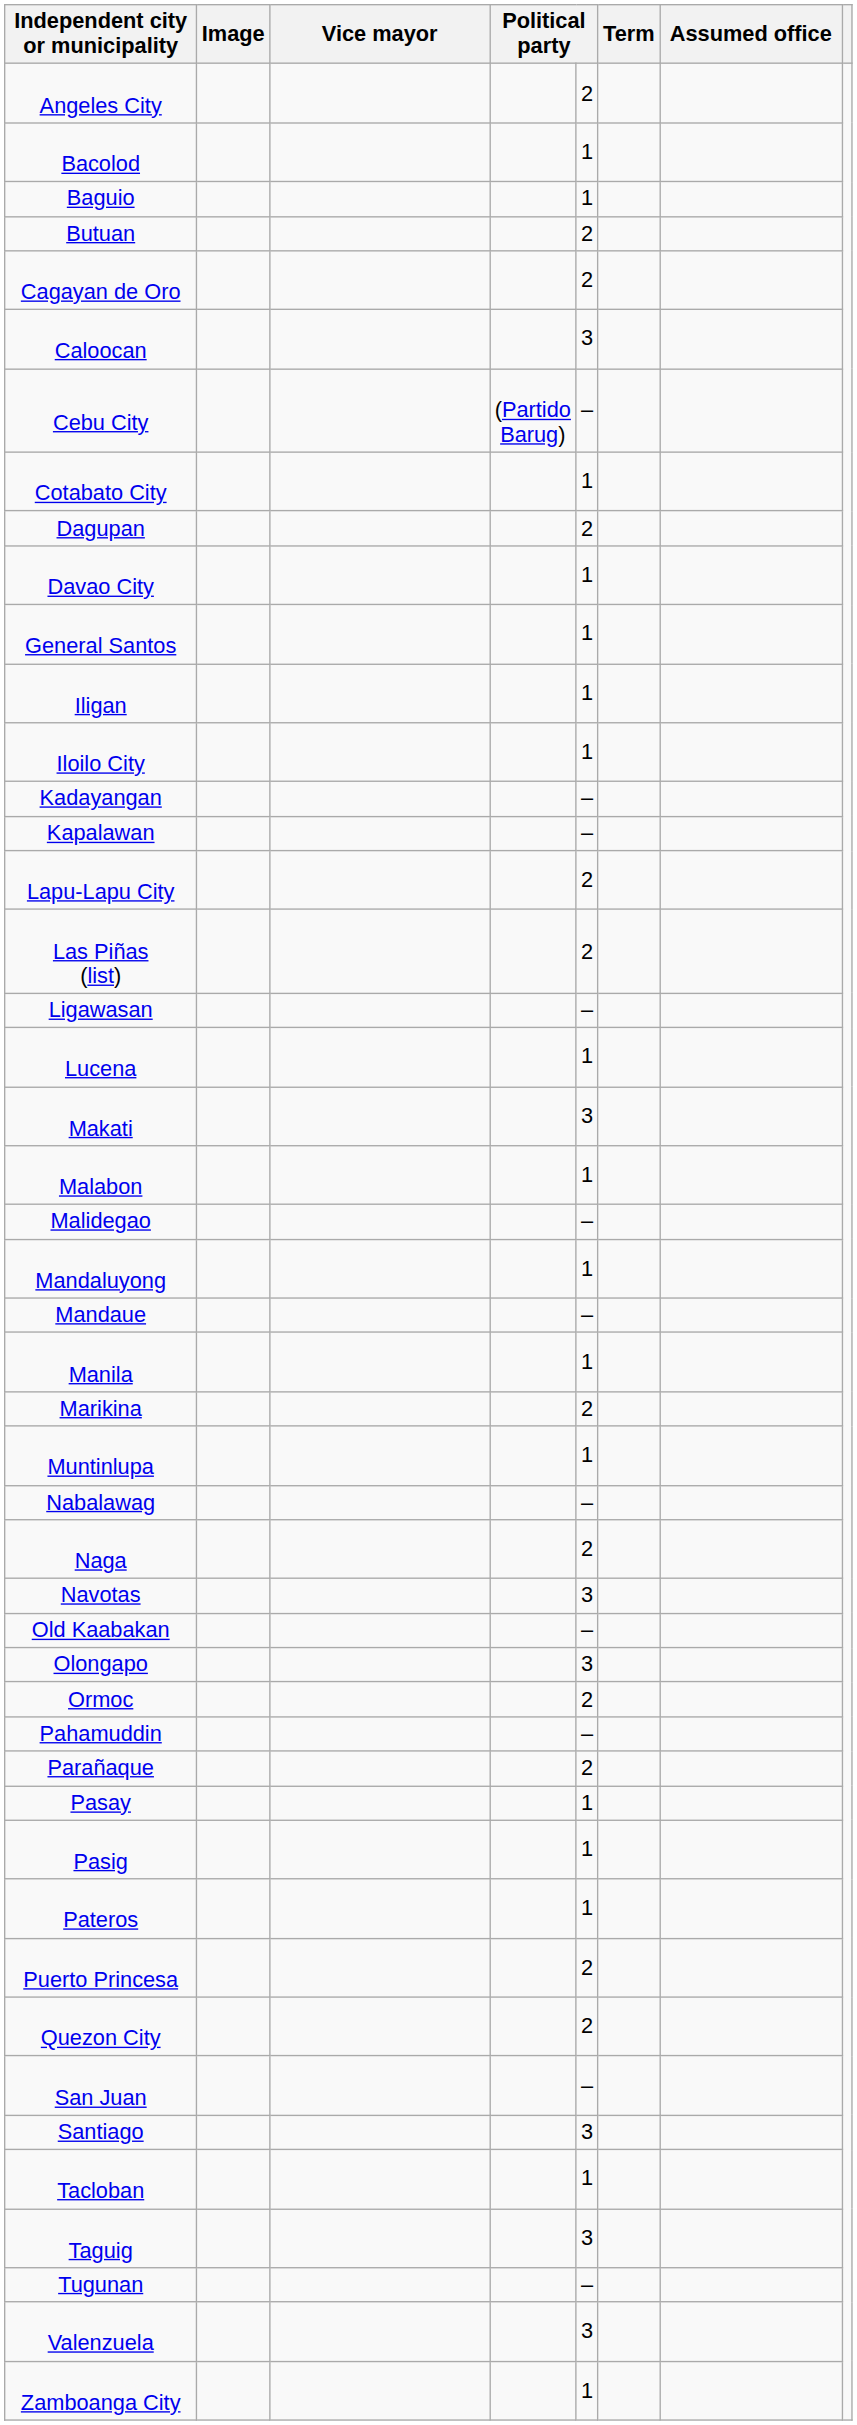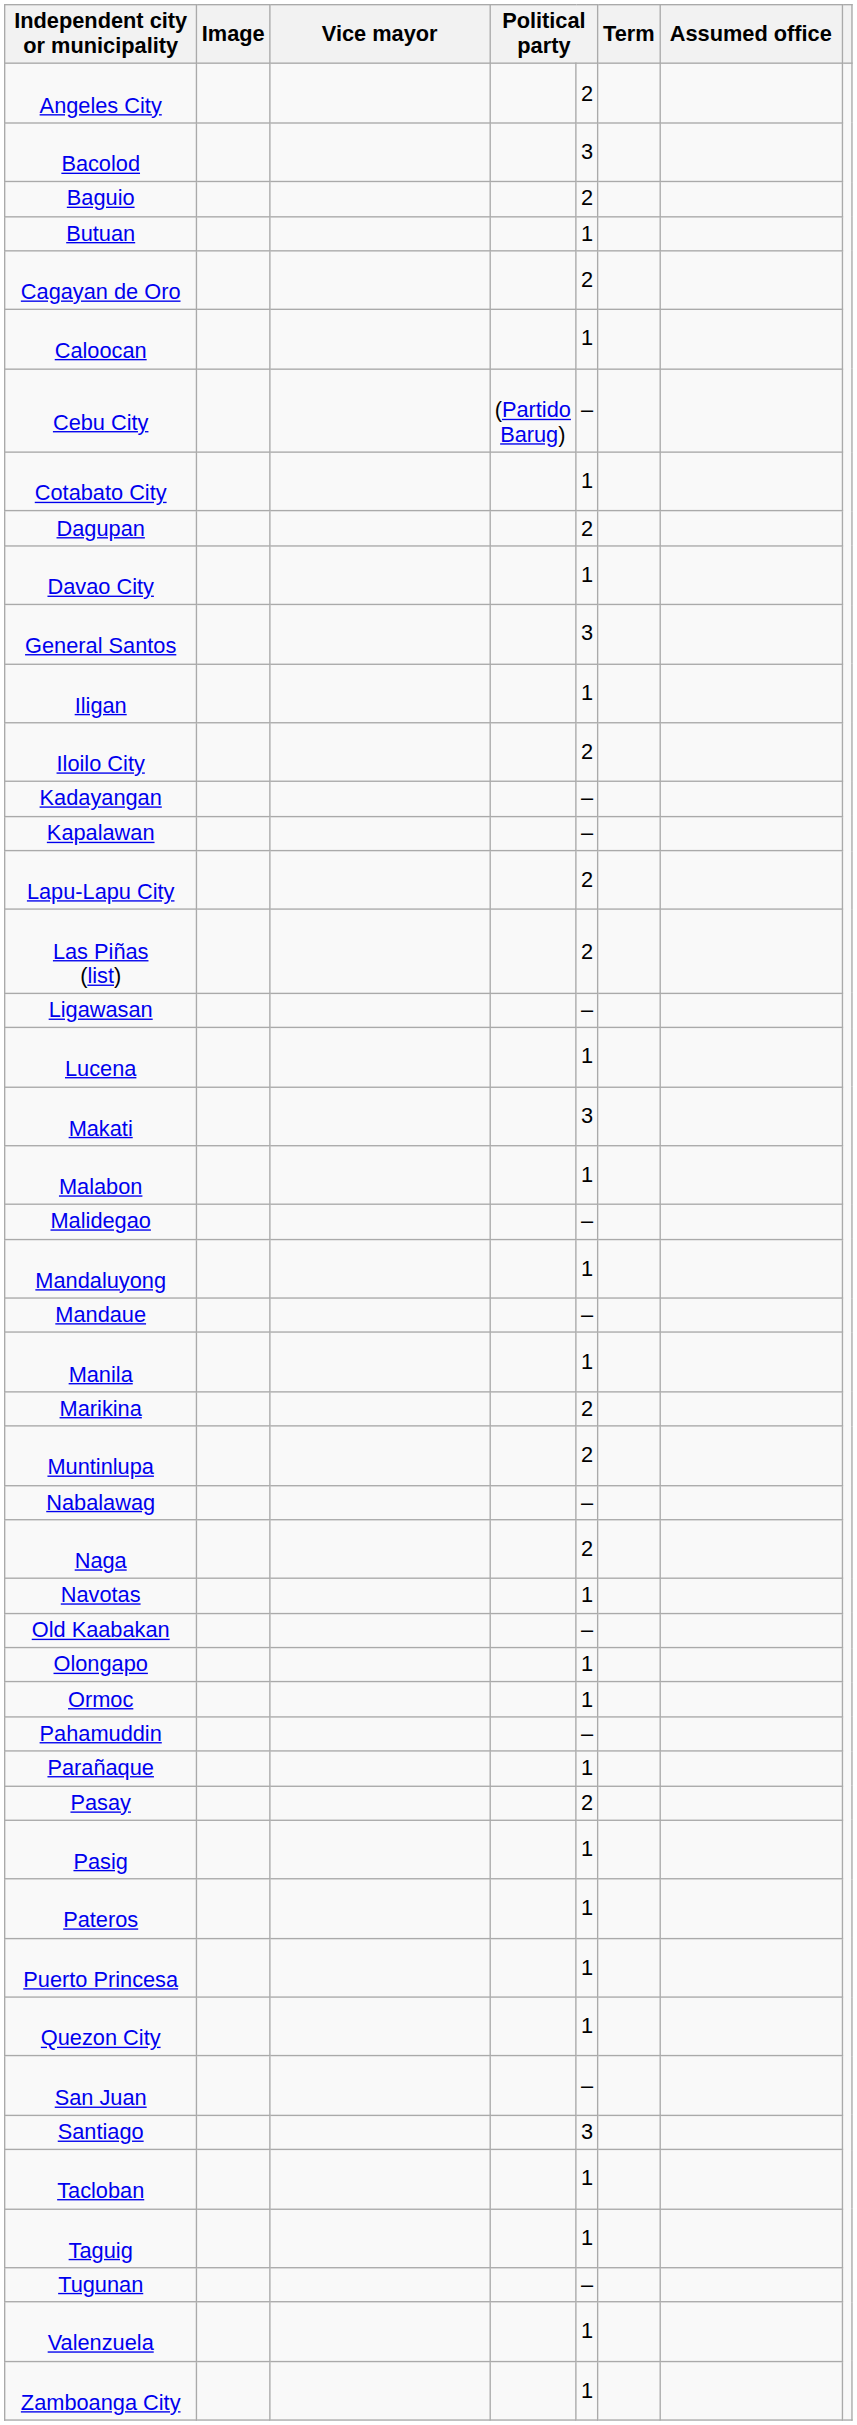Bacolod | column 5: 1 -> 3
Baguio | column 5: 1 -> 2
Butuan | column 5: 2 -> 1
Caloocan | column 5: 3 -> 1
General Santos | column 5: 1 -> 3
Iloilo City | column 5: 1 -> 2
Muntinlupa | column 5: 1 -> 2
Navotas | column 5: 3 -> 1
Olongapo | column 5: 3 -> 1
Ormoc | column 5: 2 -> 1
Parañaque | column 5: 2 -> 1
Pasay | column 5: 1 -> 2
Puerto Princesa | column 5: 2 -> 1
Quezon City | column 5: 2 -> 1
Taguig | column 5: 3 -> 1
Valenzuela | column 5: 3 -> 1
